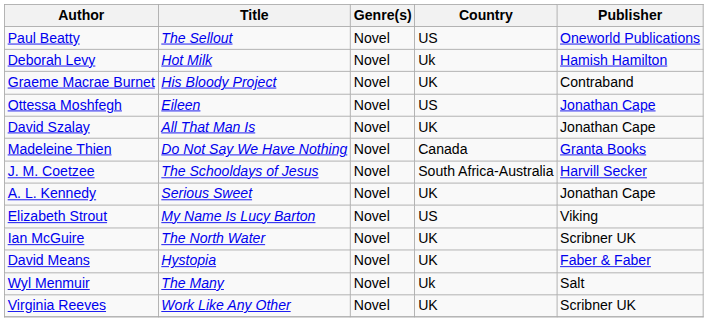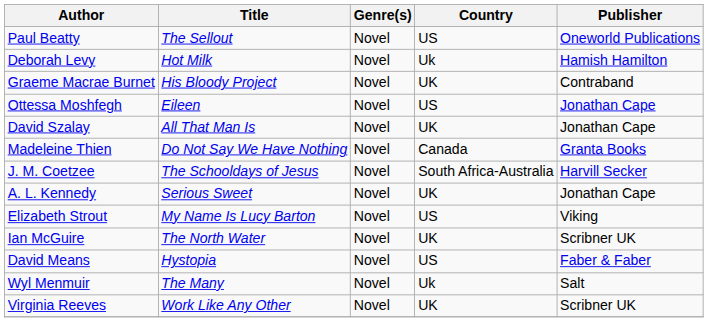David Means | Country: UK -> US
